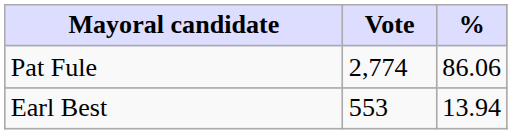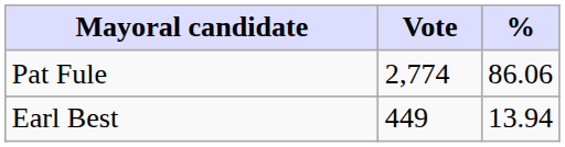Earl Best | Vote: 553 -> 449
